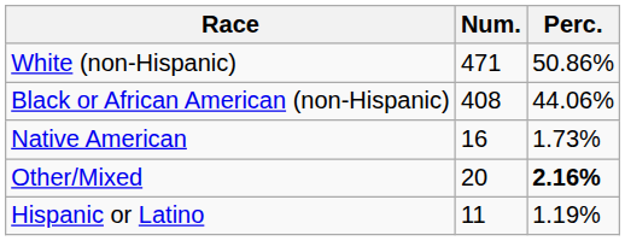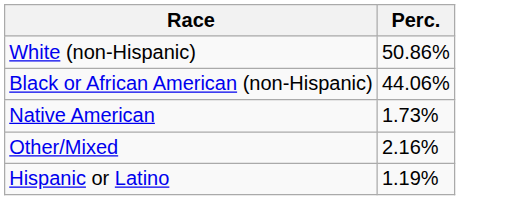- column: Num. | 471 | 408 | 16 | 20 | 11
Other/Mixed | Perc.: bold -> normal
